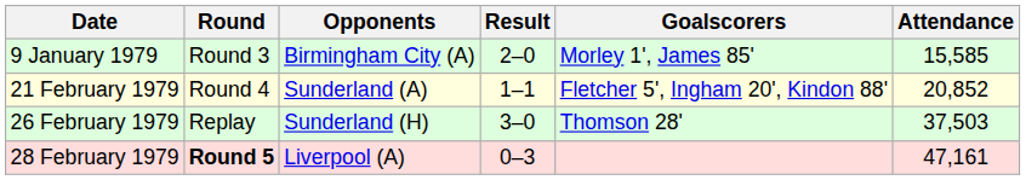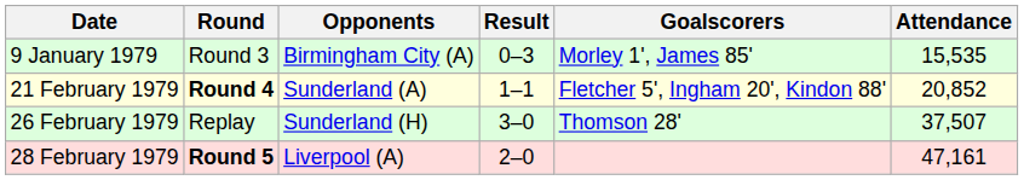9 January 1979 | Result: 2–0 -> 0–3
9 January 1979 | Attendance: 15,585 -> 15,535
21 February 1979 | Round: normal -> bold
26 February 1979 | Attendance: 37,503 -> 37,507
28 February 1979 | Result: 0–3 -> 2–0
